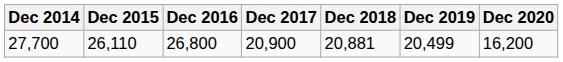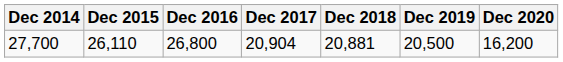27,700 | Dec 2017: 20,900 -> 20,904
27,700 | Dec 2019: 20,499 -> 20,500
